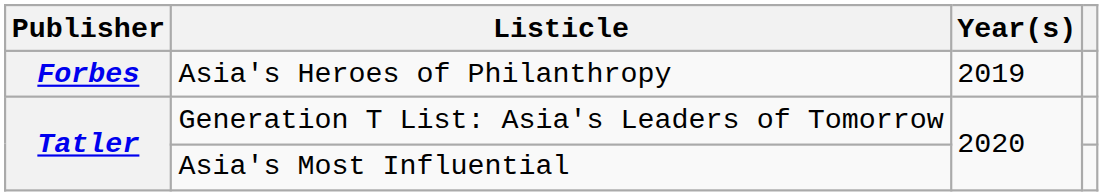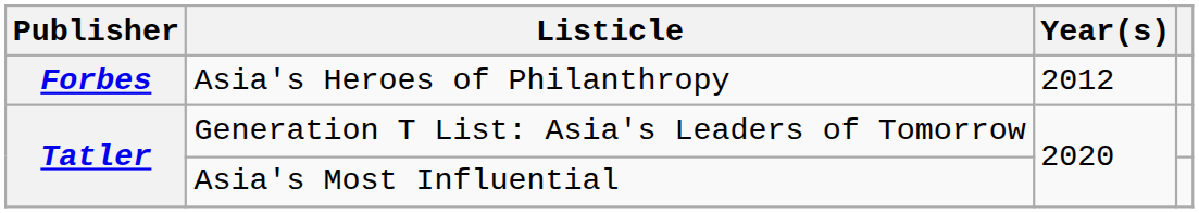Asia's Heroes of Philanthropy | Year(s): 2019 -> 2012
